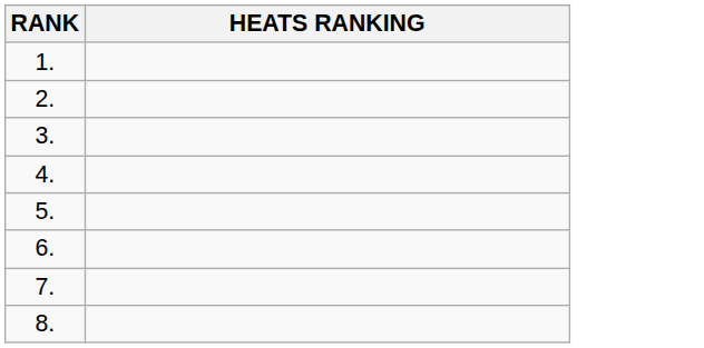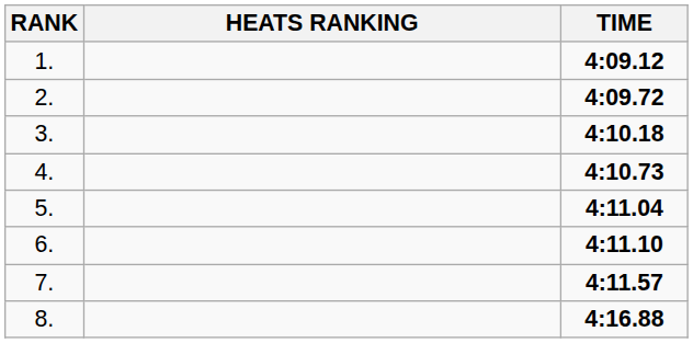+ column: TIME | 4:09.12 | 4:09.72 | 4:10.18 | 4:10.73 | 4:11.04 | 4:11.10 | 4:11.57 | 4:16.88
